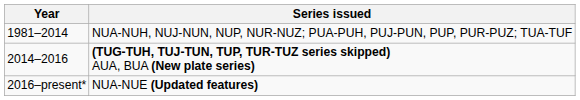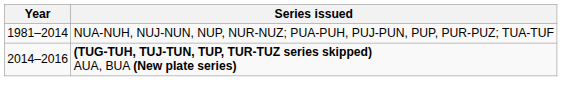- row: 2016–present* | NUA-NUE (Updated features)
